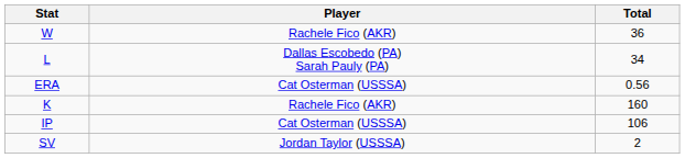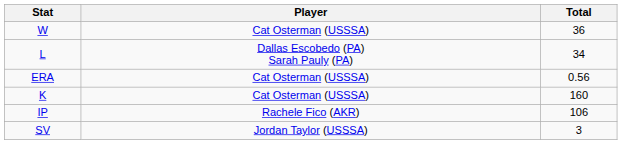W | Player: Rachele Fico (AKR) -> Cat Osterman (USSSA)
K | Player: Rachele Fico (AKR) -> Cat Osterman (USSSA)
IP | Player: Cat Osterman (USSSA) -> Rachele Fico (AKR)
SV | Total: 2 -> 3
